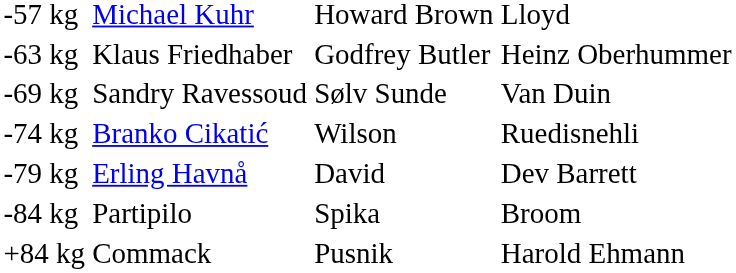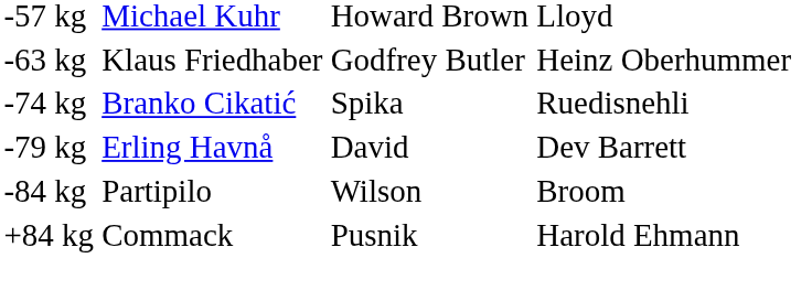- row: -69 kg | Sandry Ravessoud | Sølv Sunde | Van Duin
-74 kg | column 3: Wilson -> Spika
-84 kg | column 3: Spika -> Wilson
